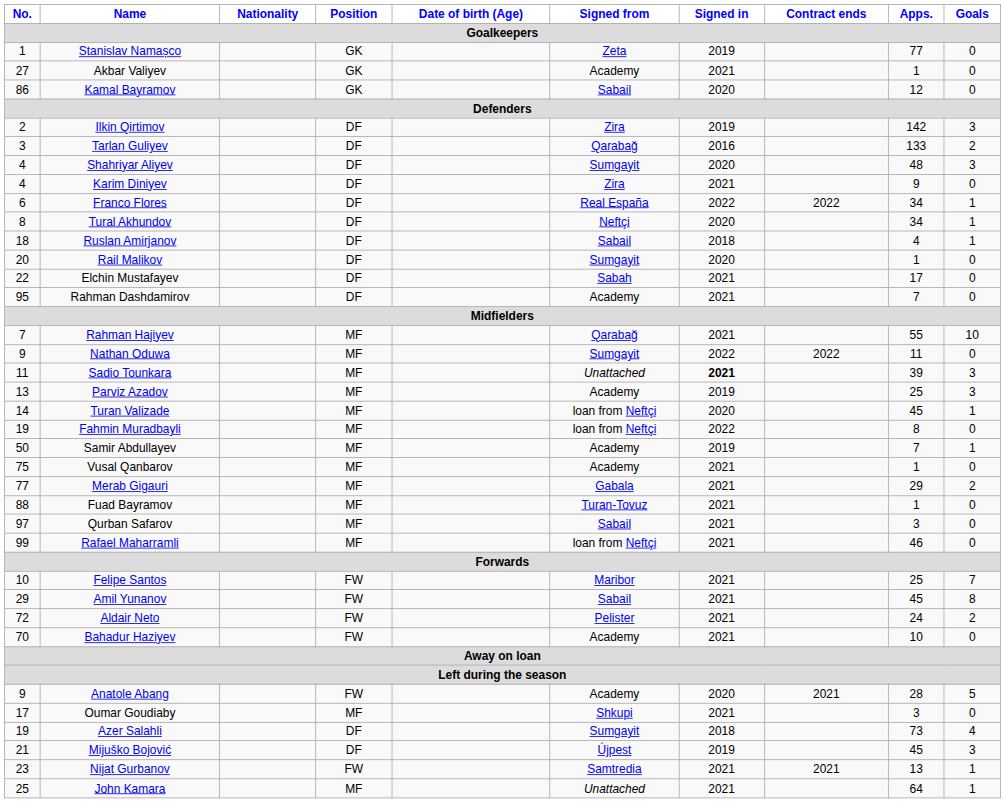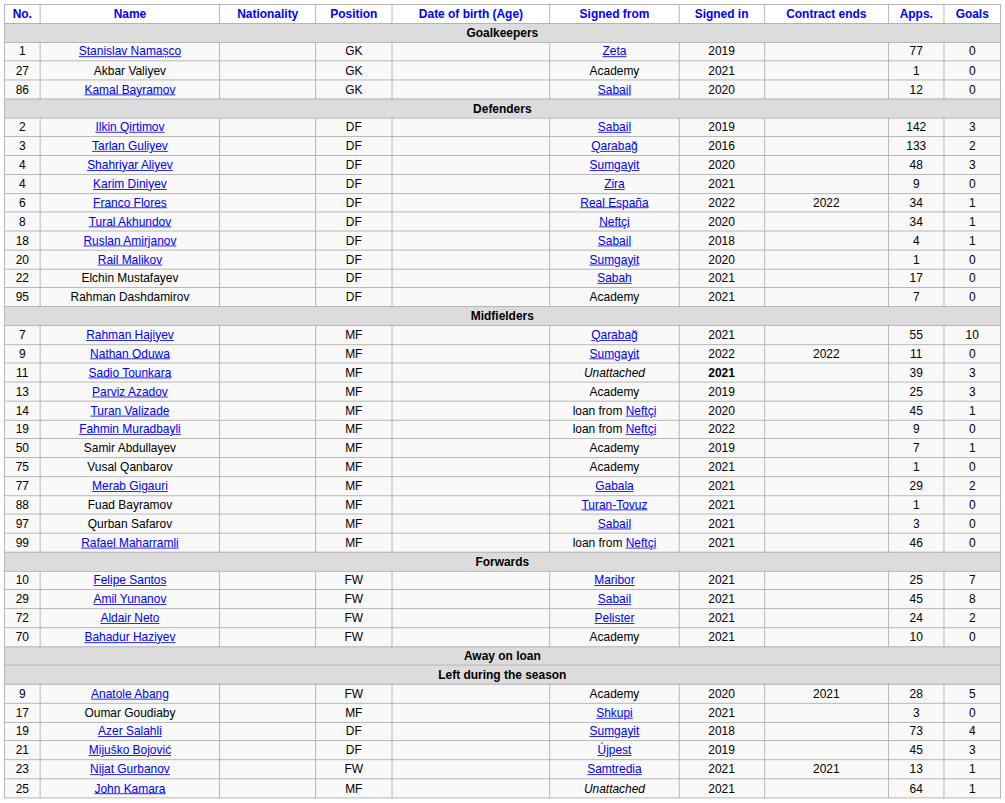Ilkin Qirtimov | Signed from: Zira -> Sabail
Fahmin Muradbayli | Apps.: 8 -> 9
